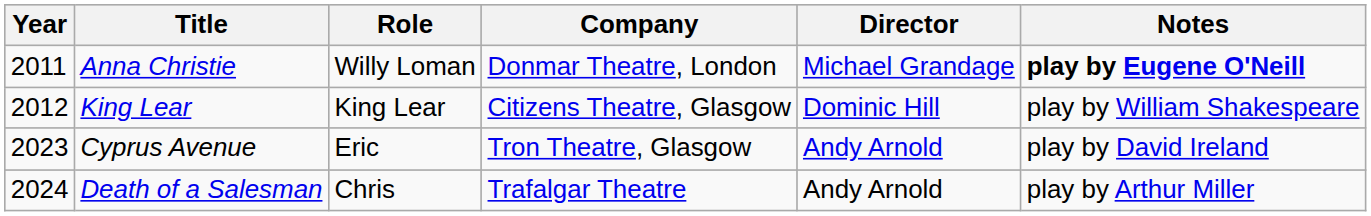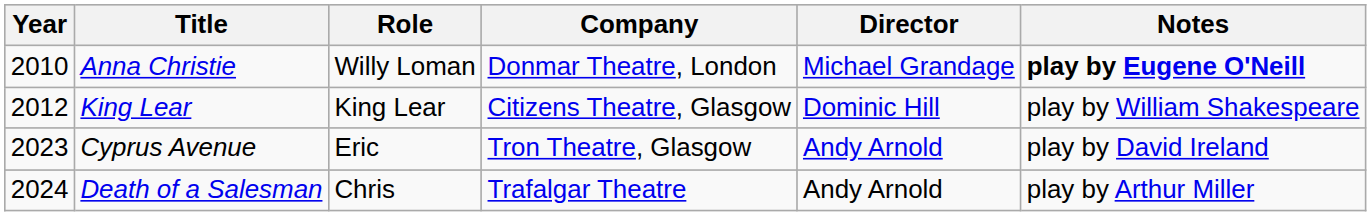Anna Christie | Year: 2011 -> 2010
